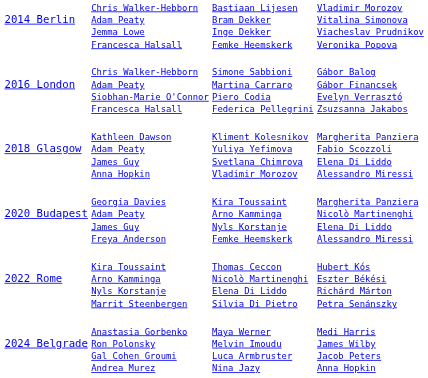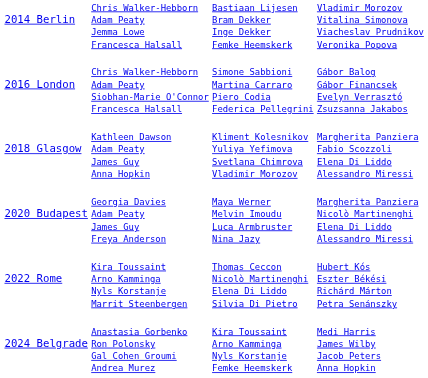2020 Budapest | column 3: Kira Toussaint Arno Kamminga Nyls Korstanje Femke Heemskerk -> Maya Werner Melvin Imoudu Luca Armbruster Nina Jazy
2024 Belgrade | column 3: Maya Werner Melvin Imoudu Luca Armbruster Nina Jazy -> Kira Toussaint Arno Kamminga Nyls Korstanje Femke Heemskerk
